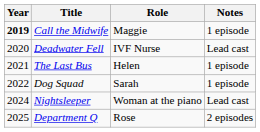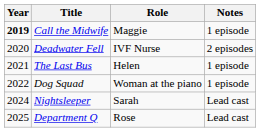Deadwater Fell | Notes: Lead cast -> 2 episodes
Dog Squad | Role: Sarah -> Woman at the piano
Nightsleeper | Role: Woman at the piano -> Sarah
Department Q | Notes: 2 episodes -> Lead cast
